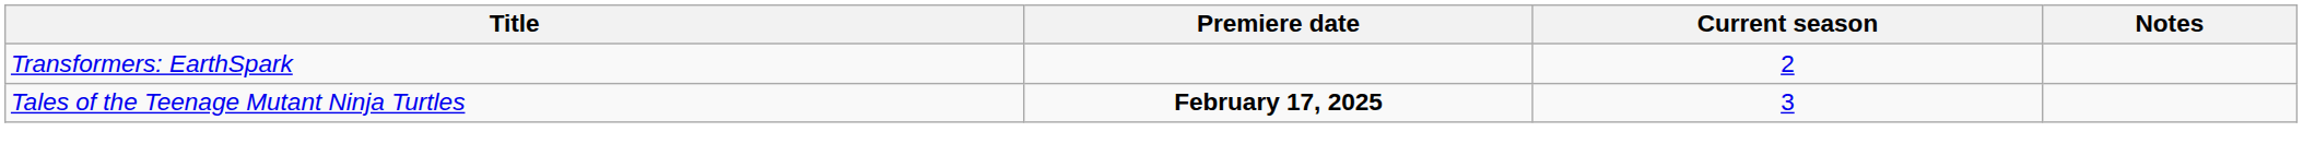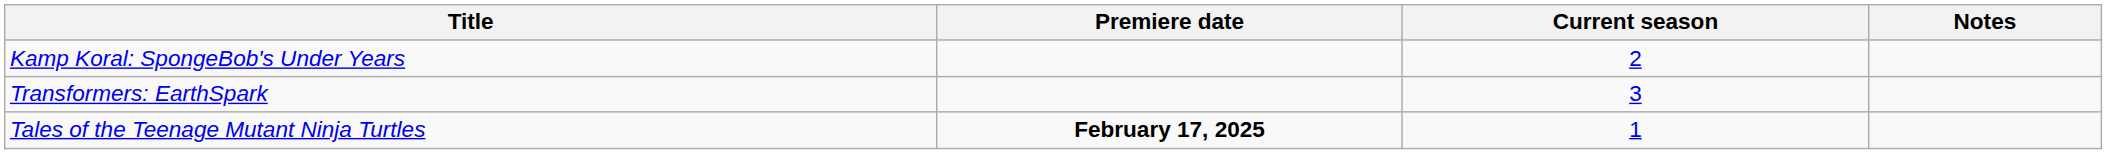+ row: Kamp Koral: SpongeBob's Under Years | 2
Transformers: EarthSpark | Current season: 2 -> 3
Tales of the Teenage Mutant Ninja Turtles | Current season: 3 -> 1
